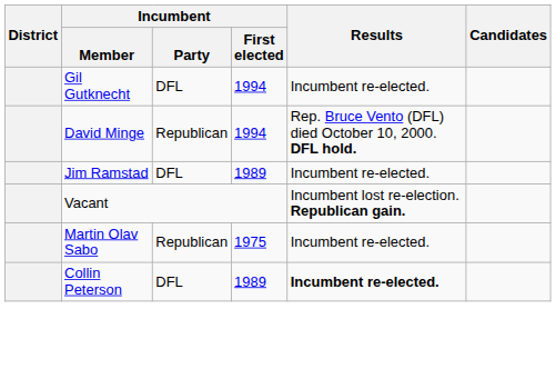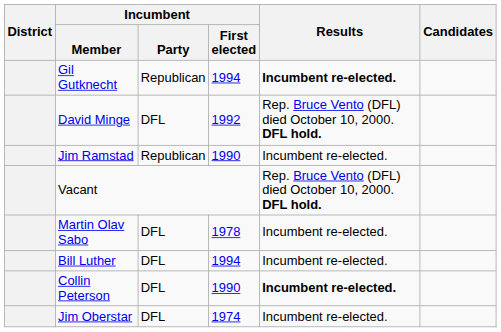Gil Gutknecht | Incumbent / Party: DFL -> Republican
Gil Gutknecht | Results: normal -> bold
David Minge | Incumbent / Party: Republican -> DFL
David Minge | Incumbent / First elected: 1994 -> 1992
Jim Ramstad | Incumbent / Party: DFL -> Republican
Jim Ramstad | Incumbent / First elected: 1989 -> 1990
Vacant | Results: Incumbent lost re-election. Republican gain. -> Rep. Bruce Vento (DFL) died October 10, 2000. DFL hold.
Martin Olav Sabo | Incumbent / Party: Republican -> DFL
Martin Olav Sabo | Incumbent / First elected: 1975 -> 1978
+ row: Bill Luther | DFL | 1994 | Incumbent re-elected.
Collin Peterson | Incumbent / First elected: 1989 -> 1990
+ row: Jim Oberstar | DFL | 1974 | Incumbent re-elected.
